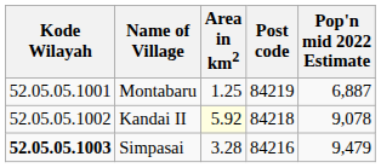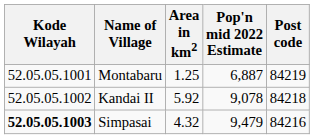columns swapped: Pop'n mid 2022 Estimate <-> Post code
Kandai II | Area in km2: lightyellow background -> no background
Simpasai | Area in km2: 3.28 -> 4.32
